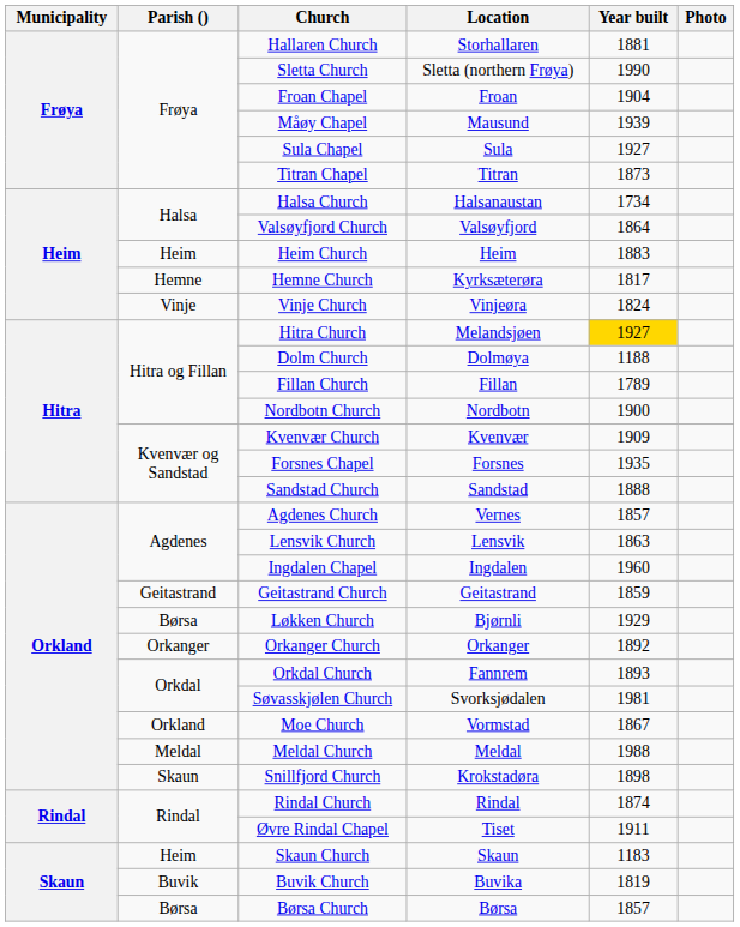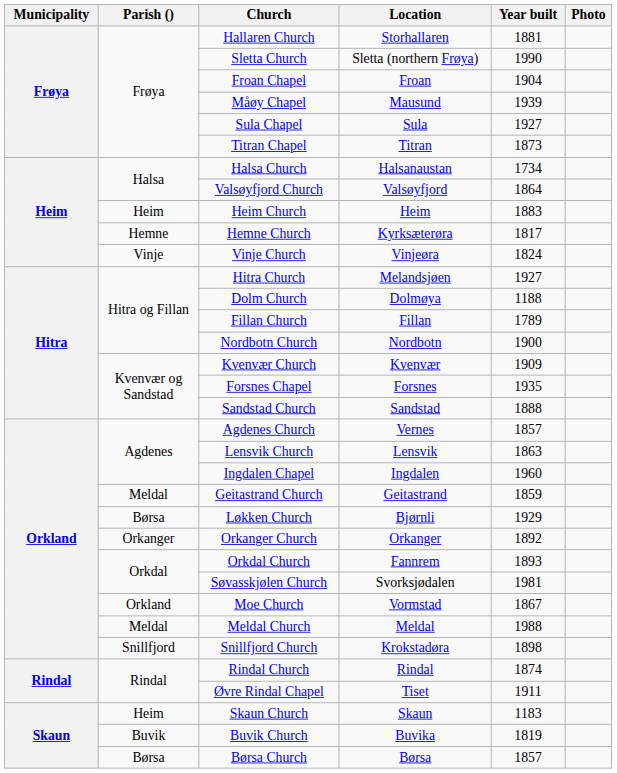Hitra Church | Year built: gold background -> no background
Geitastrand Church | Parish (): Geitastrand -> Meldal
Snillfjord Church | Parish (): Skaun -> Snillfjord
